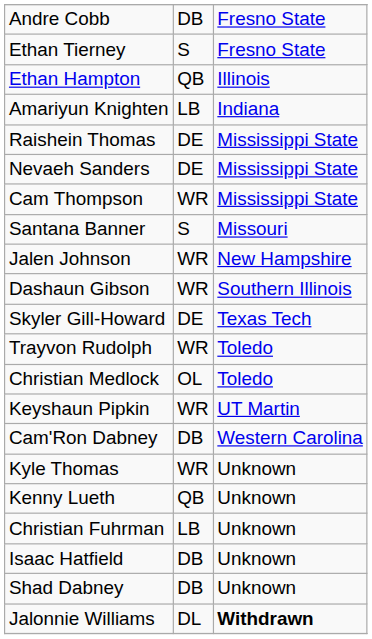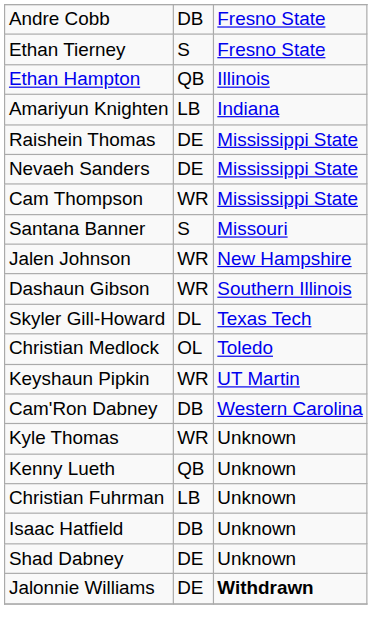Skyler Gill-Howard | column 2: DE -> DL
- row: Trayvon Rudolph | WR | Toledo
Shad Dabney | column 2: DB -> DE
Jalonnie Williams | column 2: DL -> DE
